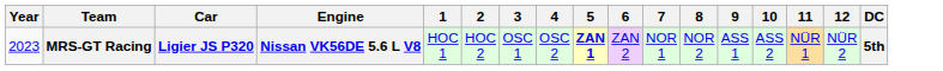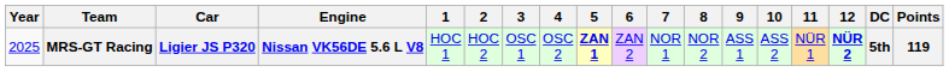+ column: Points | 119
MRS-GT Racing | Year: 2023 -> 2025
MRS-GT Racing | 12: normal -> bold
